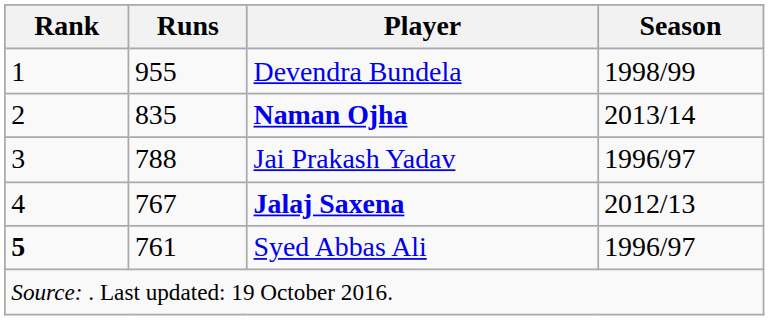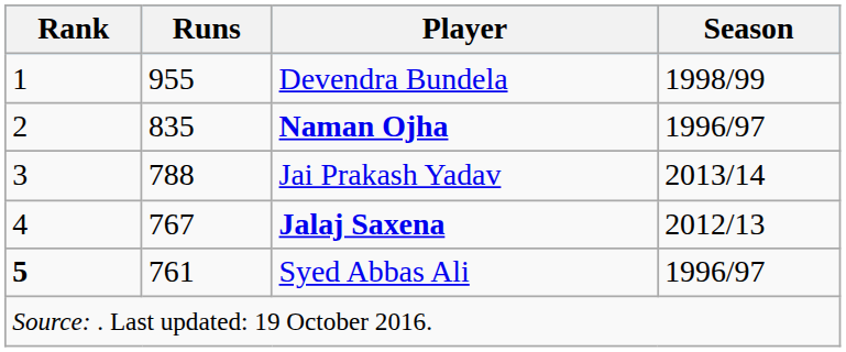Naman Ojha | Season: 2013/14 -> 1996/97
Jai Prakash Yadav | Season: 1996/97 -> 2013/14
